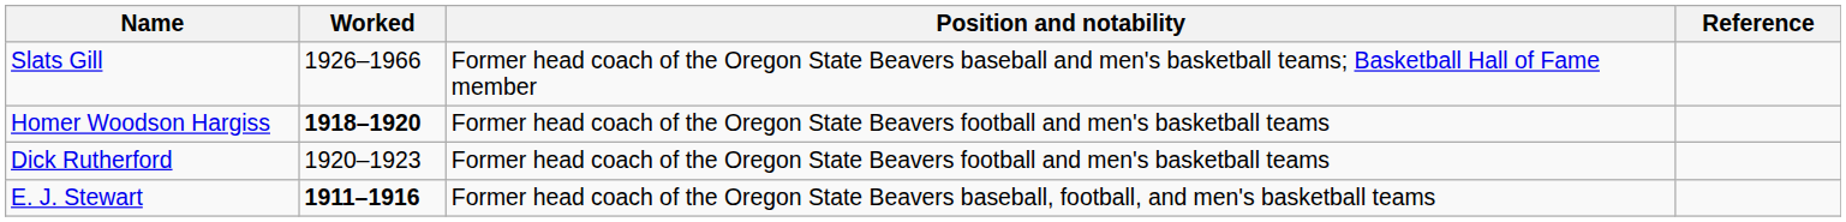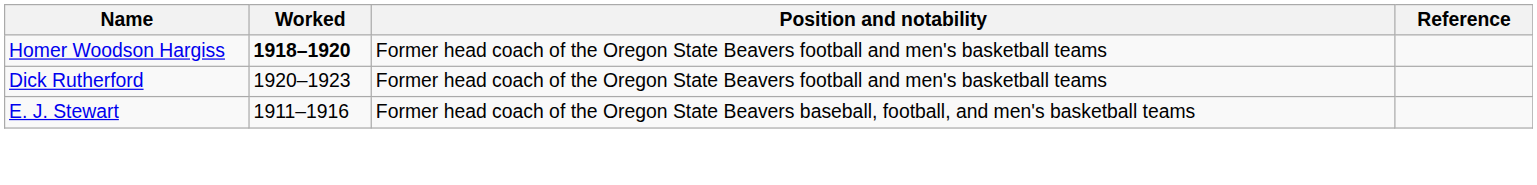- row: Slats Gill | 1926–1966 | Former head coach of the Oregon State Beavers baseball and men's basketball teams; Basketball Hall of Fame member
E. J. Stewart | Worked: bold -> normal
